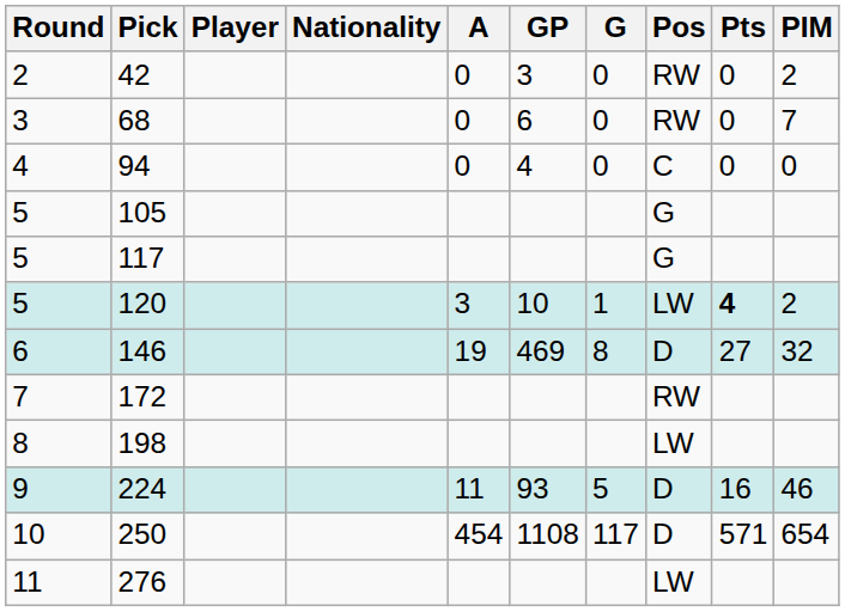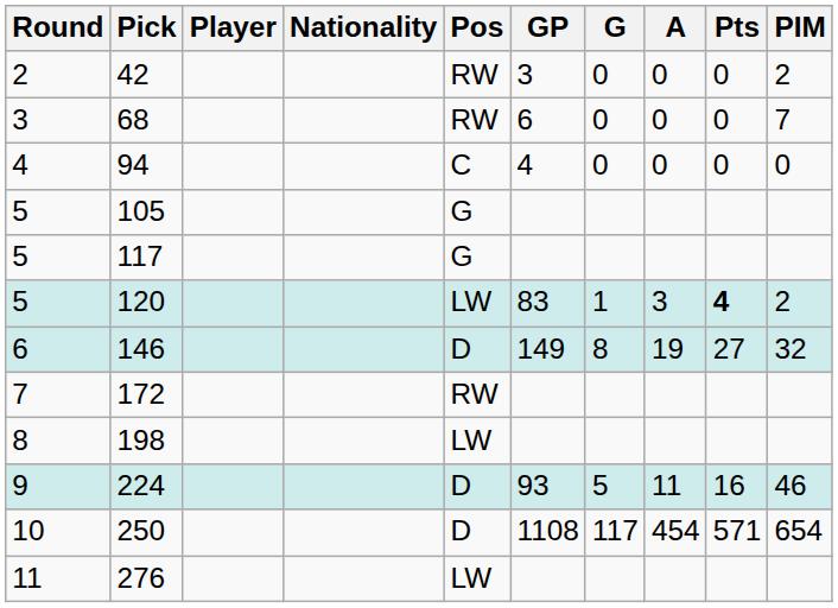columns swapped: Pos <-> A
120 | GP: 10 -> 83
146 | GP: 469 -> 149
